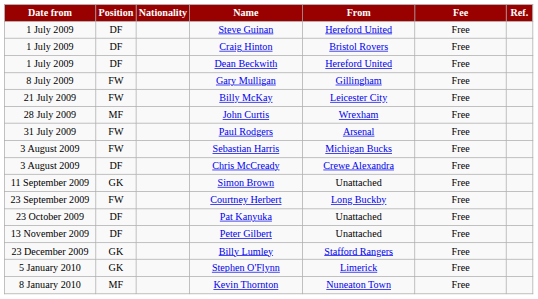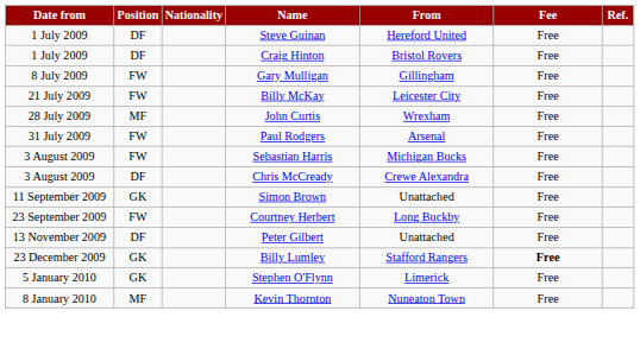- row: 1 July 2009 | DF | Dean Beckwith | Hereford United | Free
- row: 23 October 2009 | DF | Pat Kanyuka | Unattached | Free
Billy Lumley | Fee: normal -> bold
